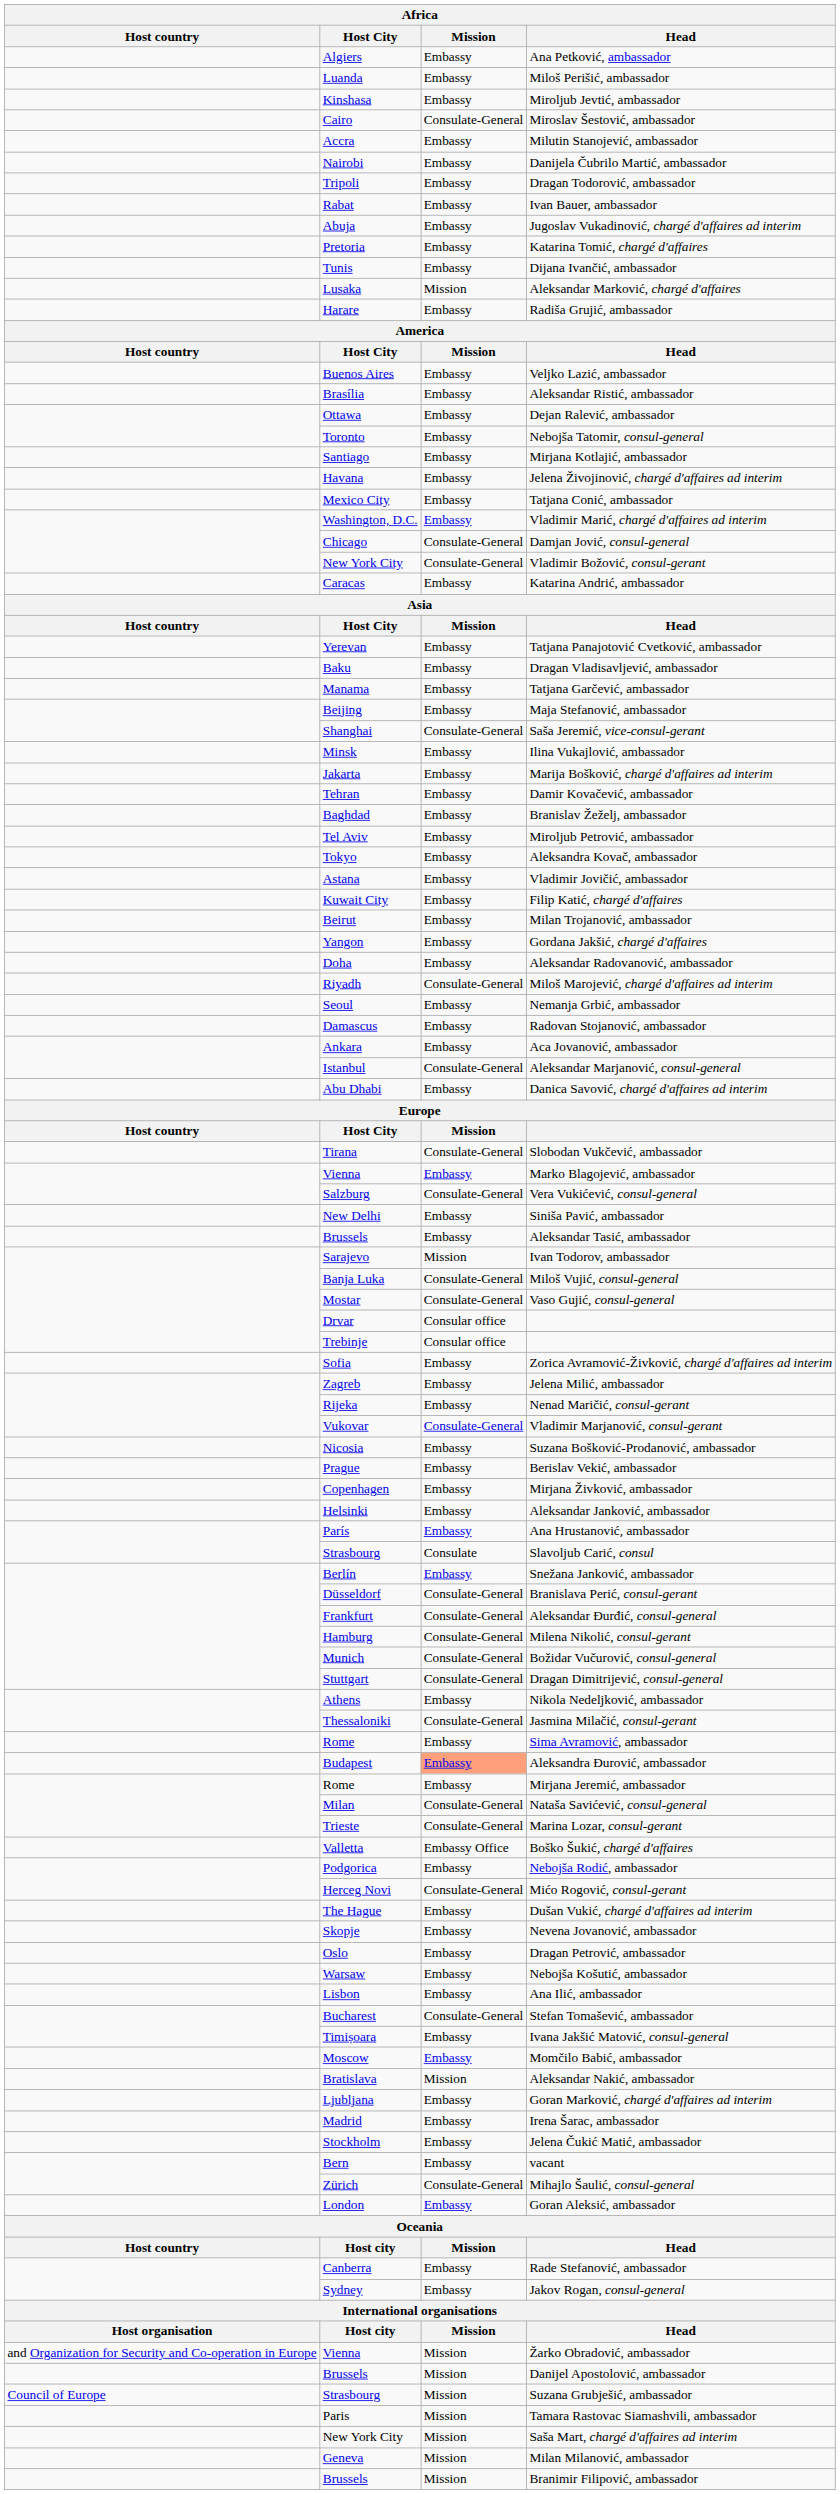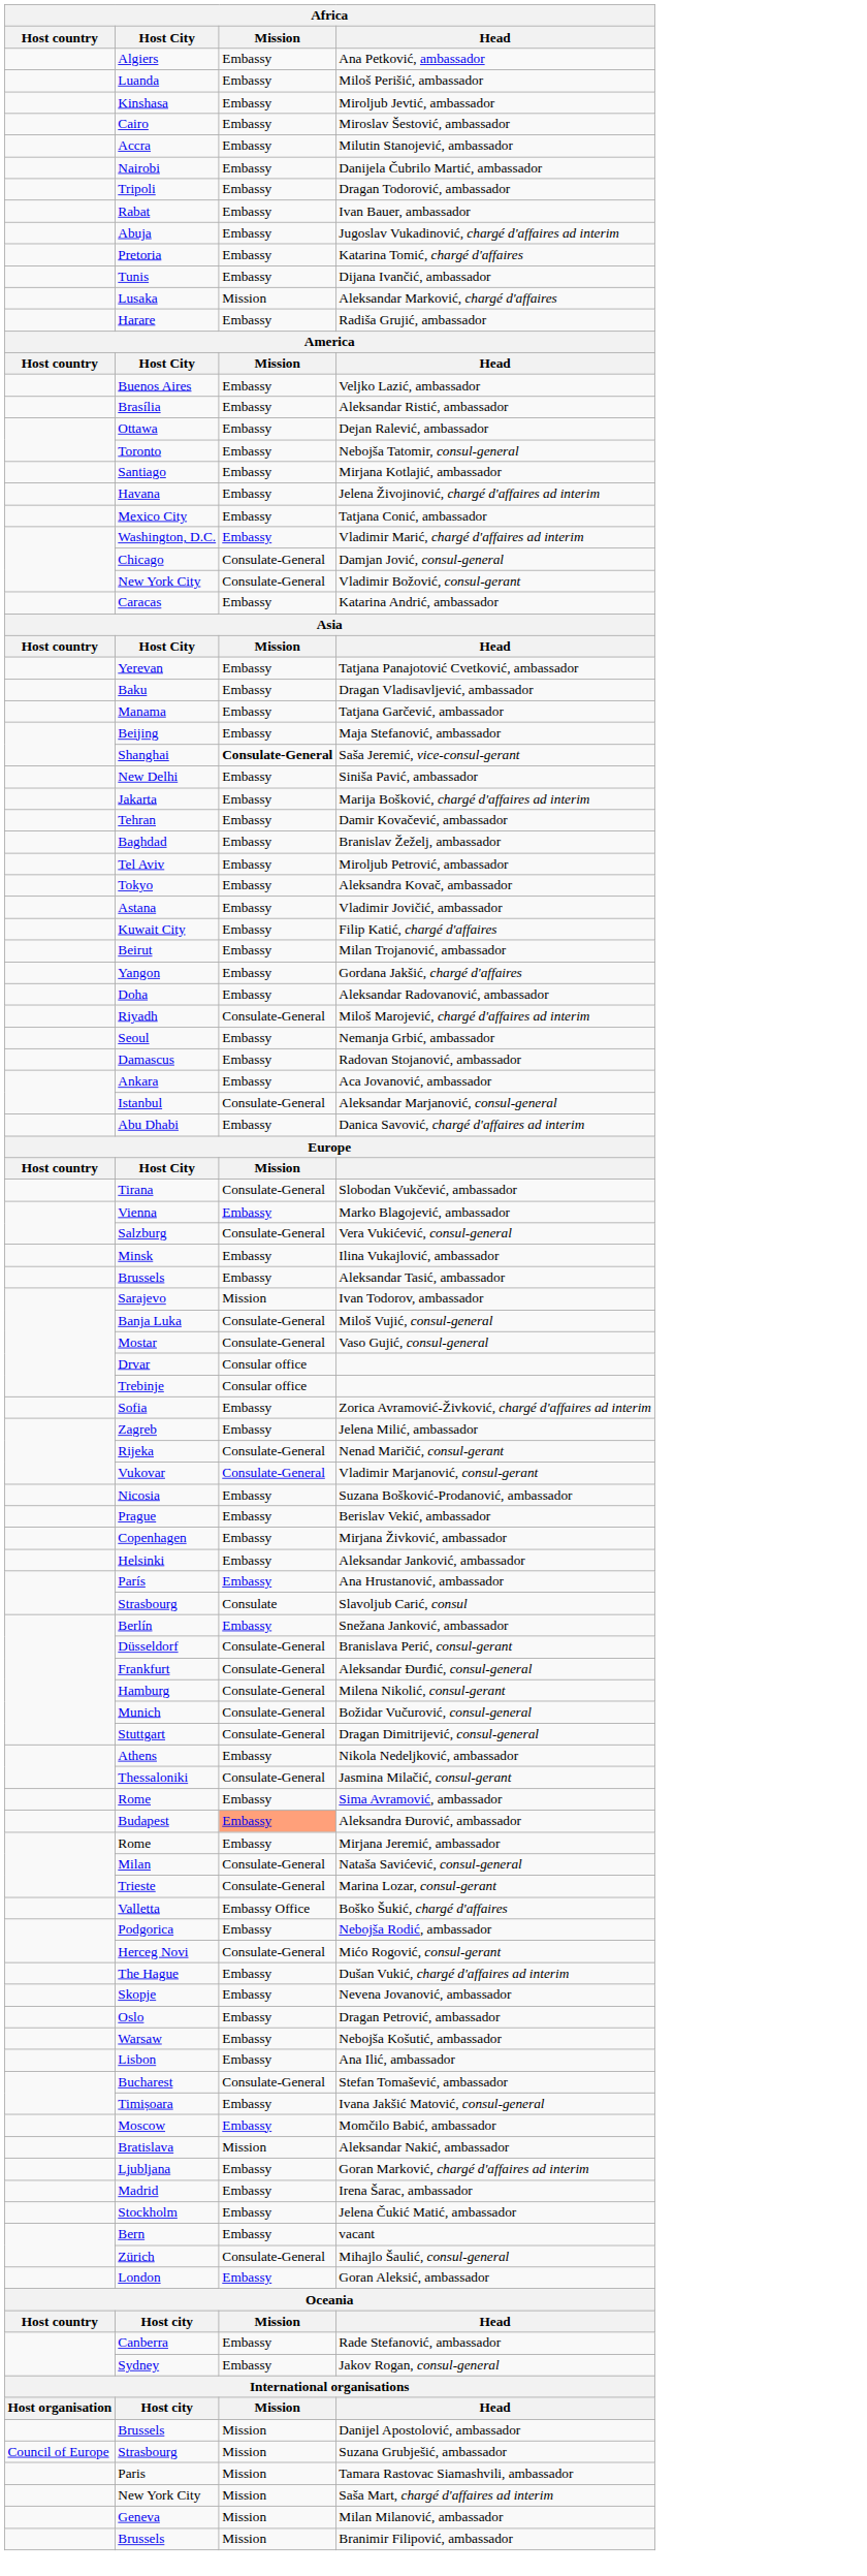Miroslav Šestović, ambassador | Mission: Consulate-General -> Embassy
Saša Jeremić, vice-consul-gerant | Mission: normal -> bold
rows swapped: Siniša Pavić, ambassador <-> Ilina Vukajlović, ambassador
Nenad Maričić, consul-gerant | Mission: Embassy -> Consulate-General
- row: and Organization for Security and Co-operation in Europe | Vienna | Mission | Žarko Obradović, ambassador
